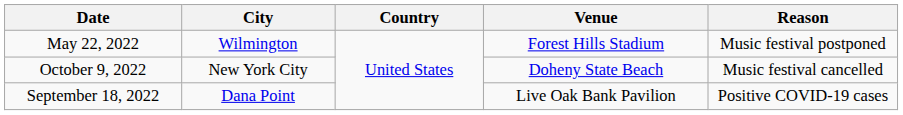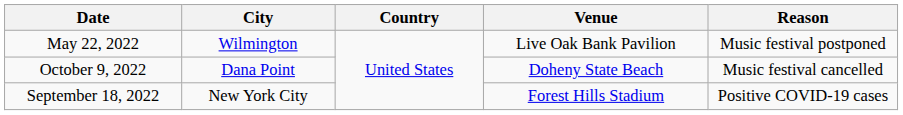May 22, 2022 | Venue: Forest Hills Stadium -> Live Oak Bank Pavilion
October 9, 2022 | City: New York City -> Dana Point
September 18, 2022 | City: Dana Point -> New York City
September 18, 2022 | Venue: Live Oak Bank Pavilion -> Forest Hills Stadium
